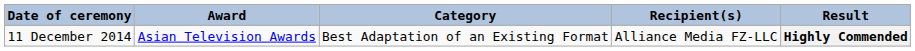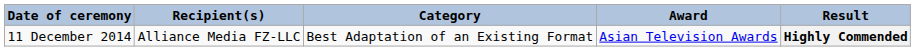columns swapped: Award <-> Recipient(s)
